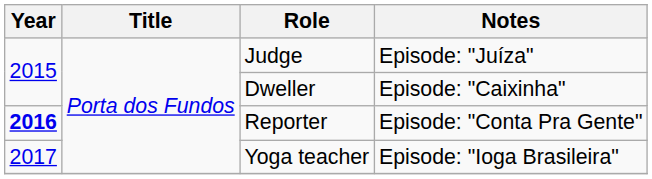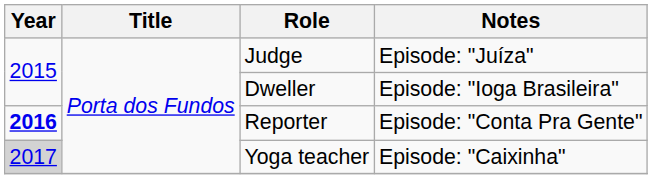Dweller | Notes: Episode: "Caixinha" -> Episode: "Ioga Brasileira"
Yoga teacher | Year: no background -> lightgrey background
Yoga teacher | Notes: Episode: "Ioga Brasileira" -> Episode: "Caixinha"
